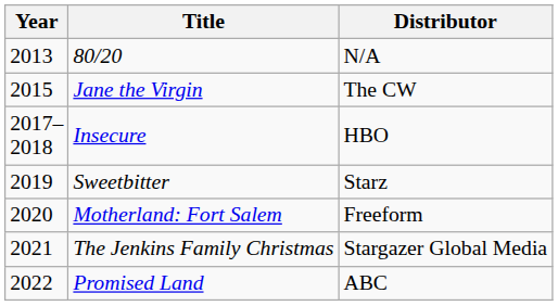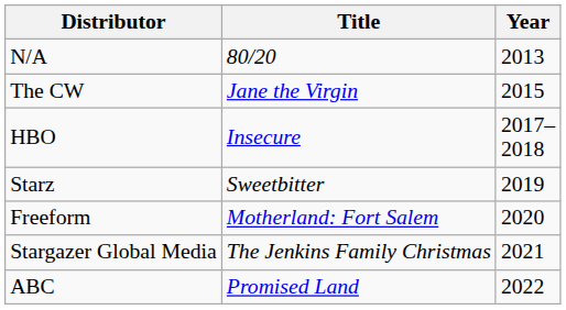columns swapped: Year <-> Distributor
